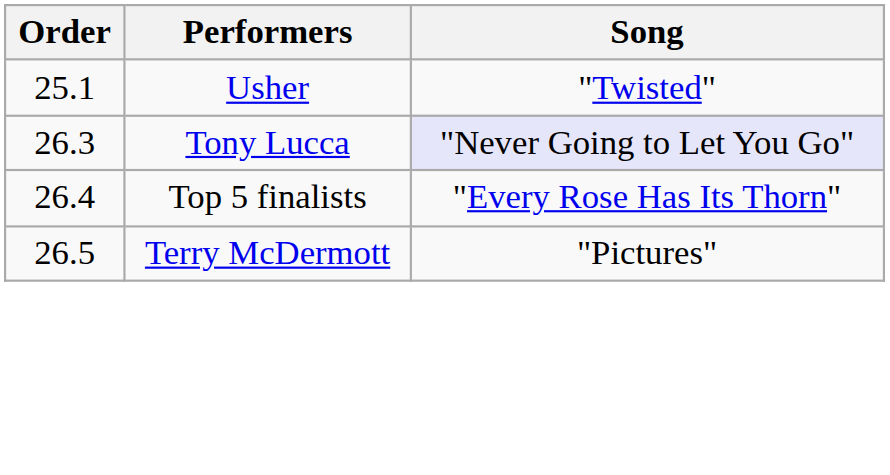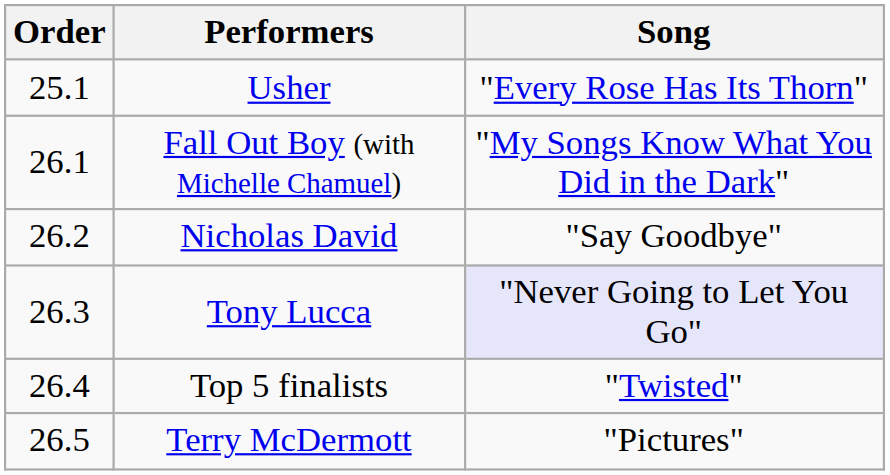Usher | Song: "Twisted" -> "Every Rose Has Its Thorn"
+ row: 26.1 | Fall Out Boy (with Michelle Chamuel) | "My Songs Know What You Did in the Dark"
+ row: 26.2 | Nicholas David | "Say Goodbye"
Top 5 finalists | Song: "Every Rose Has Its Thorn" -> "Twisted"
